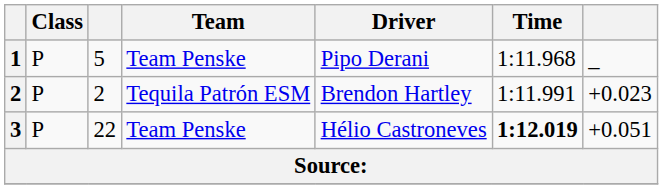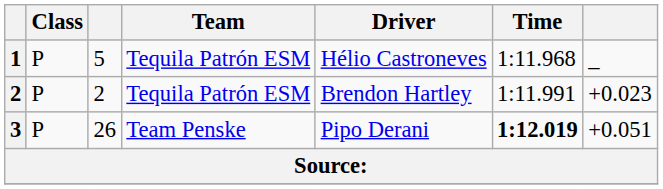1 | Team: Team Penske -> Tequila Patrón ESM
1 | Driver: Pipo Derani -> Hélio Castroneves
3 | column 3: 22 -> 26
3 | Driver: Hélio Castroneves -> Pipo Derani
